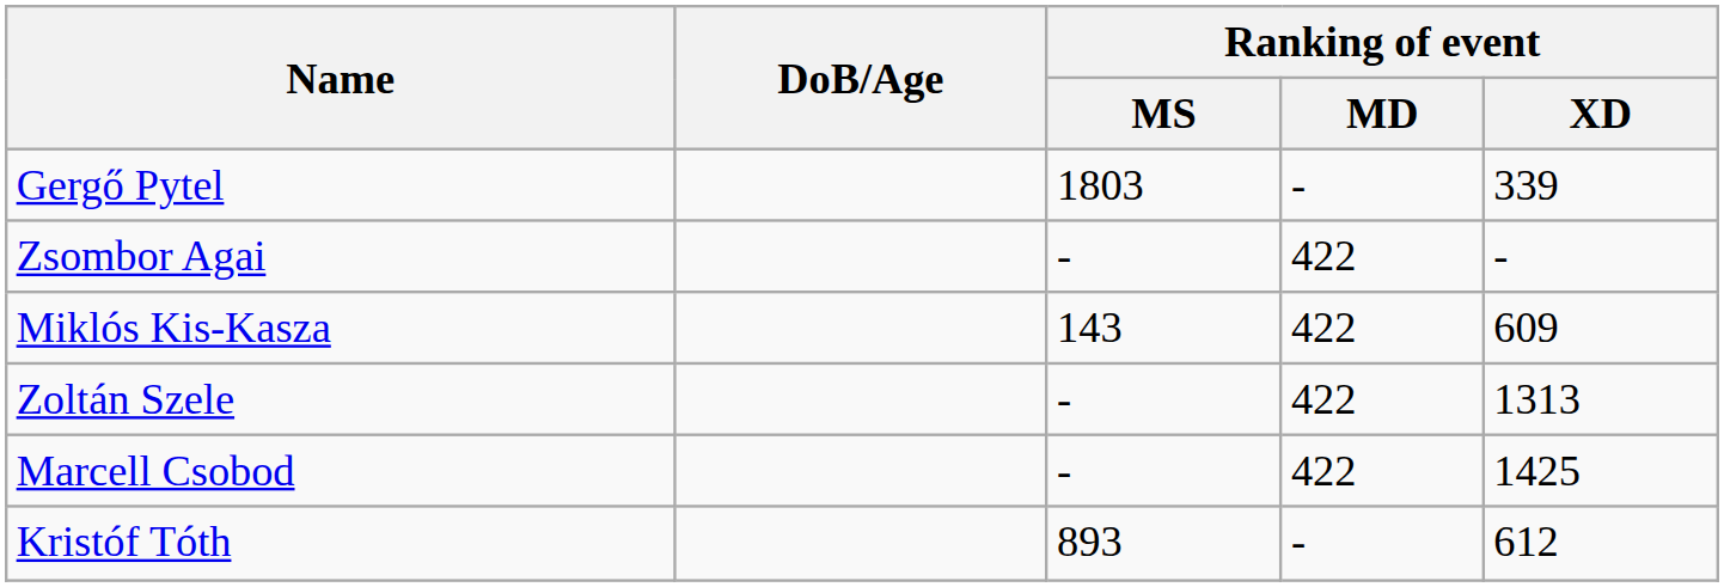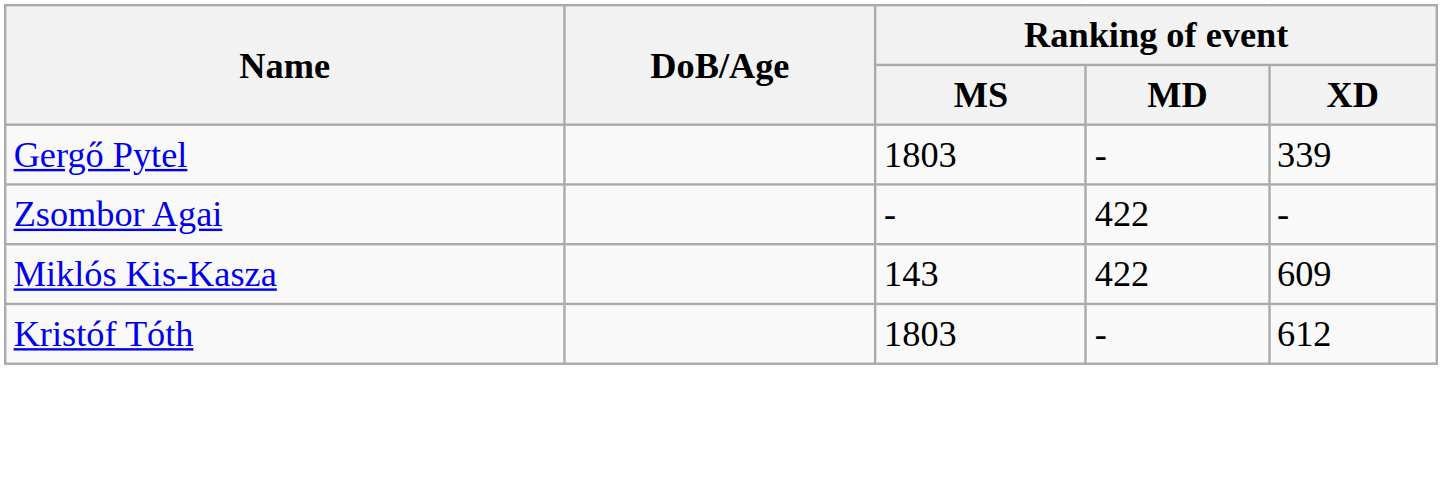- row: Zoltán Szele | - | 422 | 1313
- row: Marcell Csobod | - | 422 | 1425
Kristóf Tóth | Ranking of event / MS: 893 -> 1803
